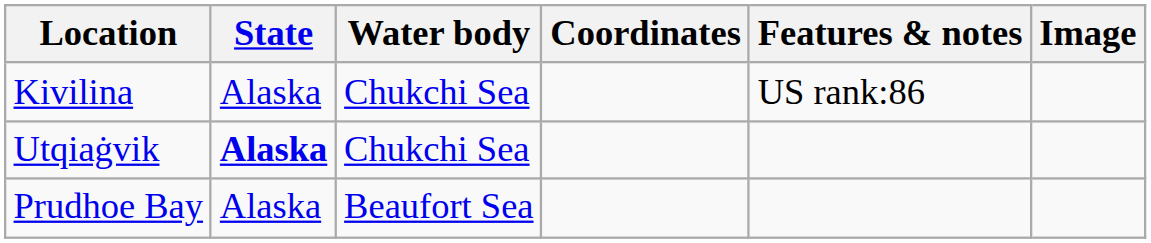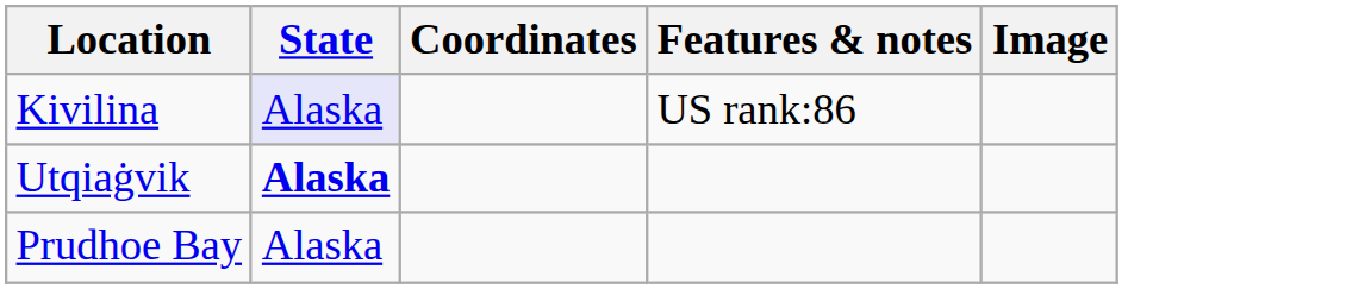- column: Water body | Chukchi Sea | Chukchi Sea | Beaufort Sea
Kivilina | State: no background -> lavender background
